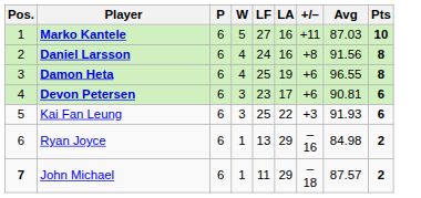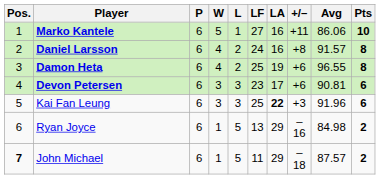+ column: L | 1 | 2 | 2 | 3 | 3 | 5 | 5
Marko Kantele | Avg: 87.03 -> 86.06
Daniel Larsson | Avg: 91.56 -> 91.57
Kai Fan Leung | LA: normal -> bold
Kai Fan Leung | Avg: 91.93 -> 91.96
